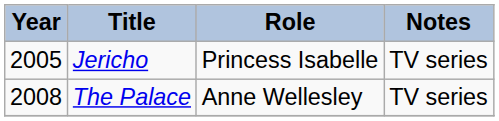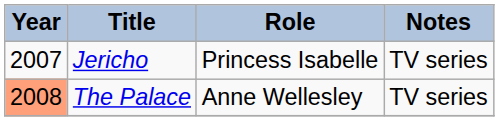Jericho | Year: 2005 -> 2007
The Palace | Year: no background -> lightsalmon background
